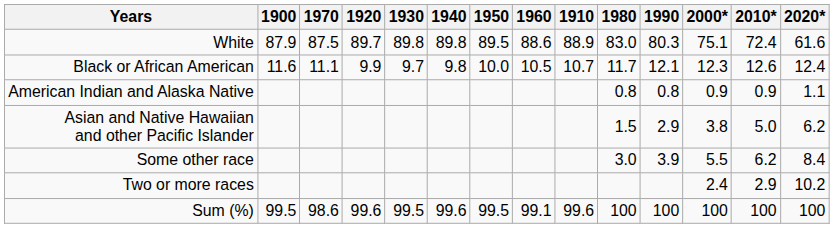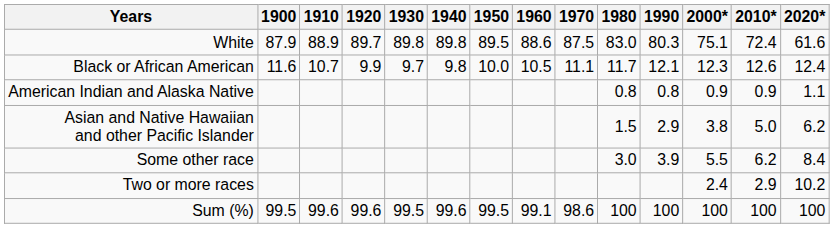columns swapped: 1910 <-> 1970
